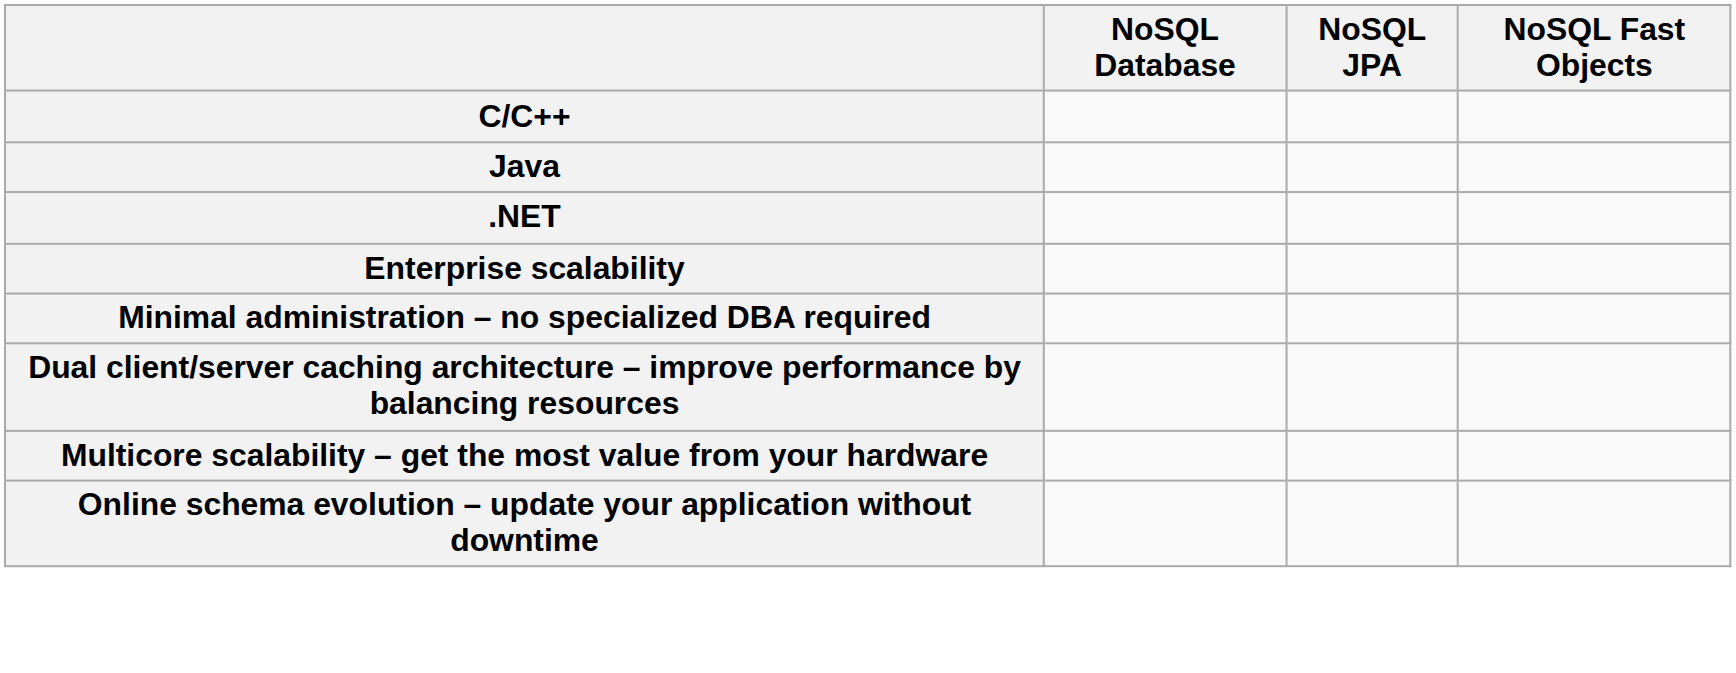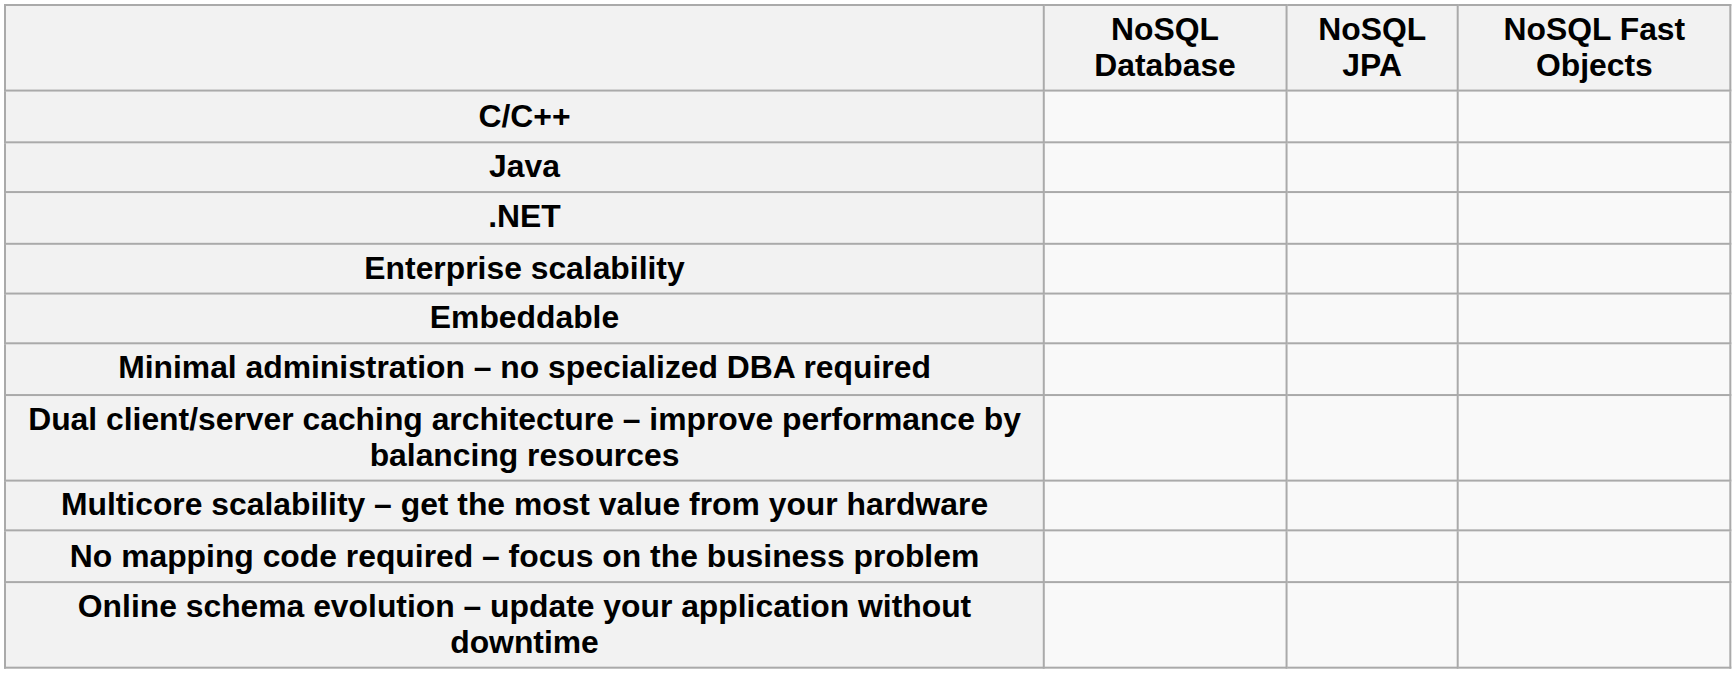+ row: Embeddable
+ row: No mapping code required – focus on the business problem
